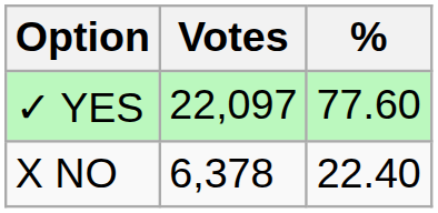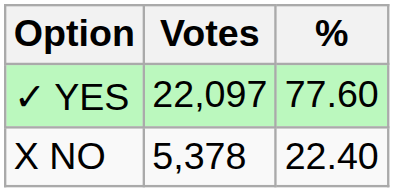X NO | Votes: 6,378 -> 5,378
